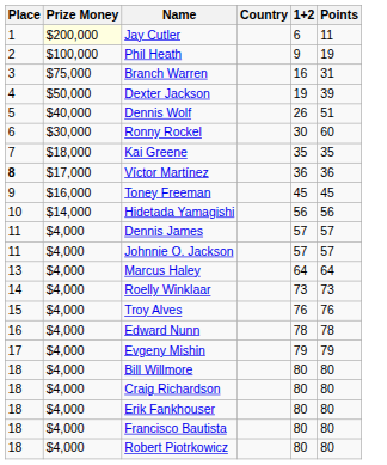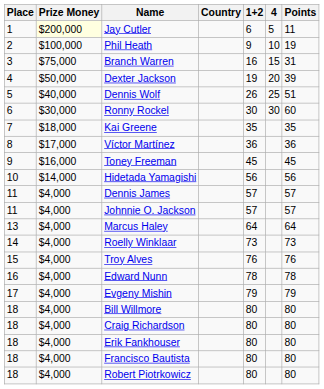+ column: 4 | 5 | 10 | 15 | 20 | 25 | 30
Víctor Martínez | Place: bold -> normal
